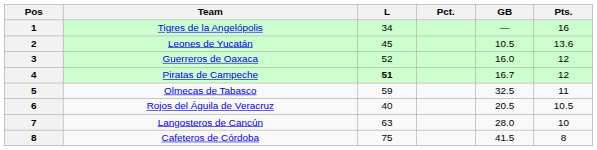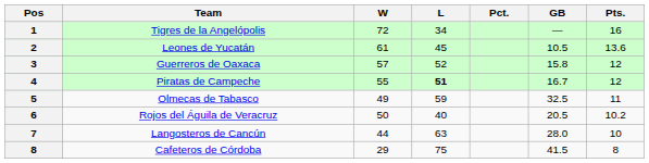+ column: W | 72 | 61 | 57 | 55 | 49 | 50 | 44 | 29
Guerreros de Oaxaca | GB: 16.0 -> 15.8
Rojos del Águila de Veracruz | Pts.: 10.5 -> 10.2
